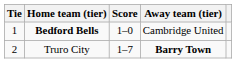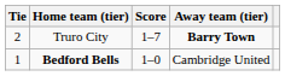rows swapped: Bedford Bells <-> Truro City
